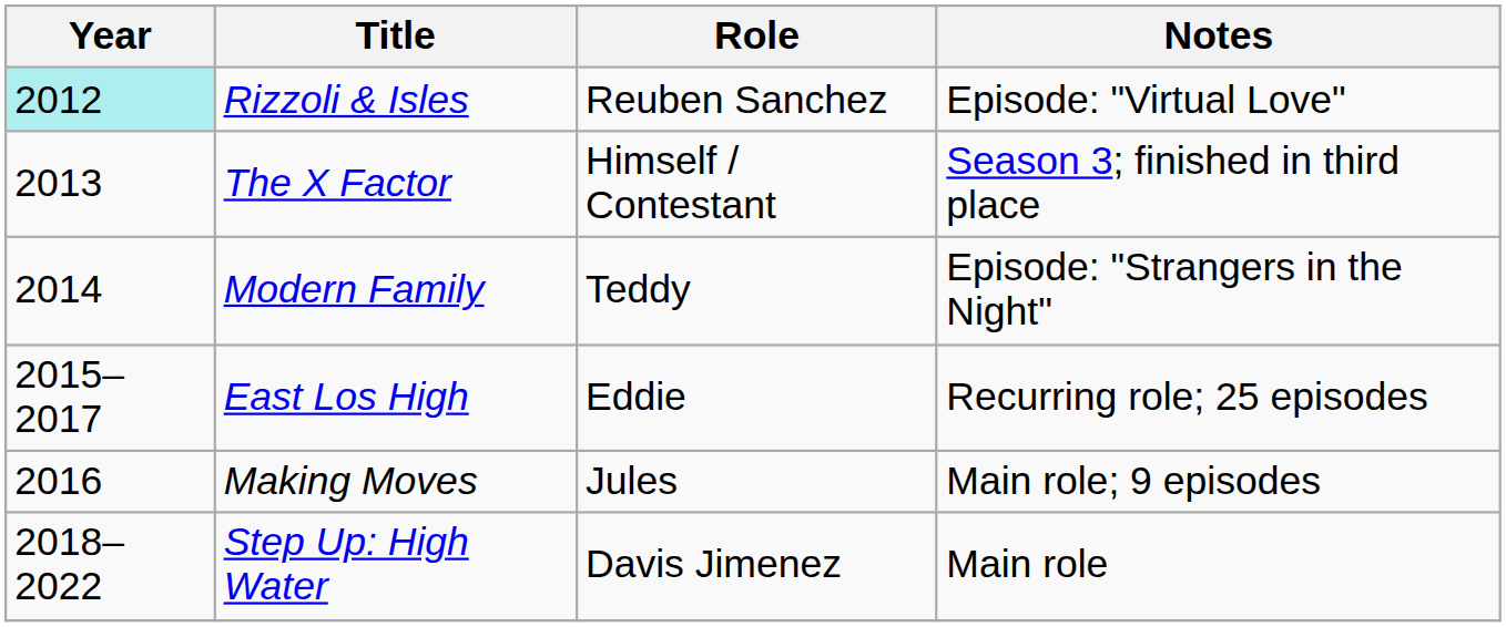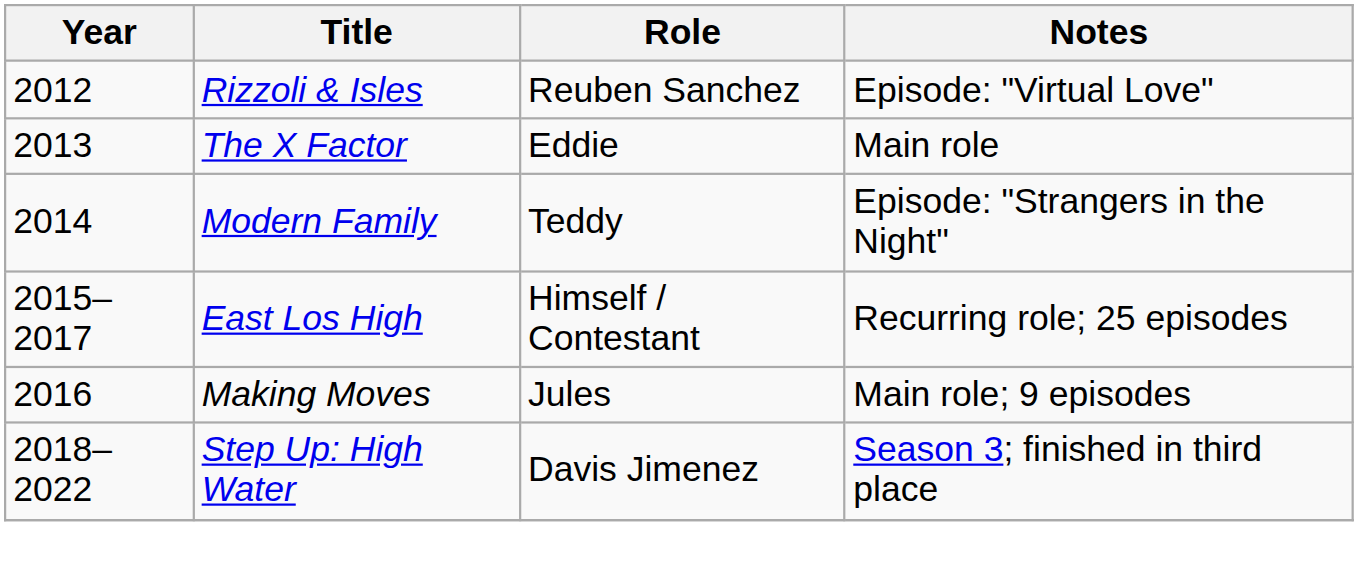Rizzoli & Isles | Year: paleturquoise background -> no background
The X Factor | Role: Himself / Contestant -> Eddie
The X Factor | Notes: Season 3; finished in third place -> Main role
East Los High | Role: Eddie -> Himself / Contestant
Step Up: High Water | Notes: Main role -> Season 3; finished in third place
